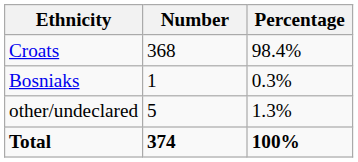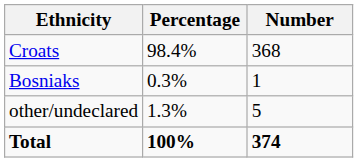columns swapped: Number <-> Percentage
